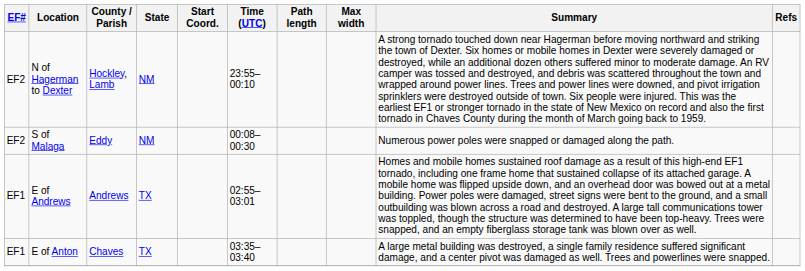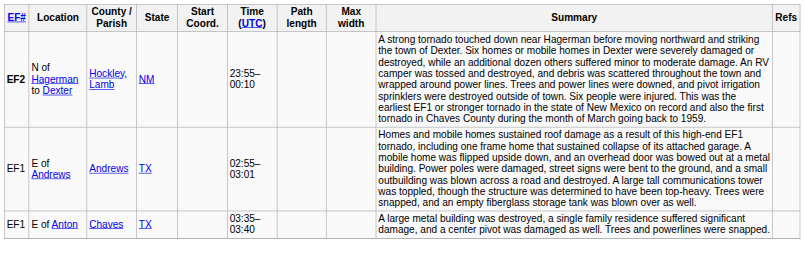N of Hagerman to Dexter | EF#: normal -> bold
- row: EF2 | S of Malaga | Eddy | NM | 00:08–00:30 | Numerous power poles were snapped or damaged along the path.
